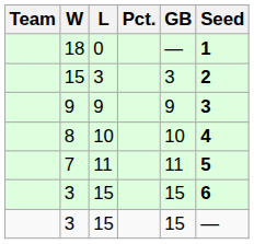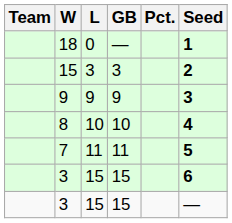columns swapped: Pct. <-> GB
